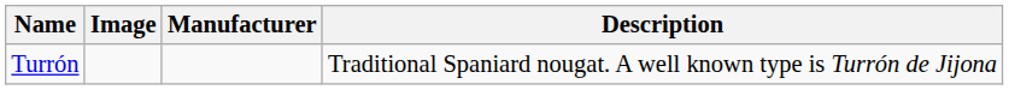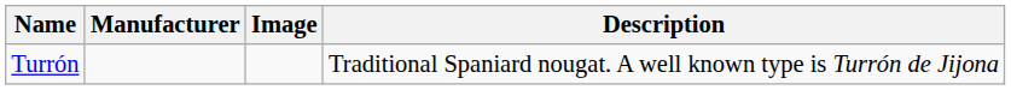columns swapped: Manufacturer <-> Image
